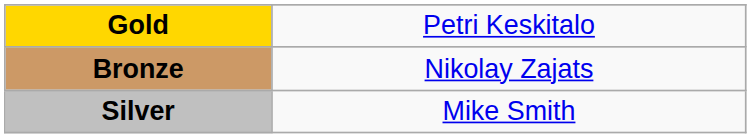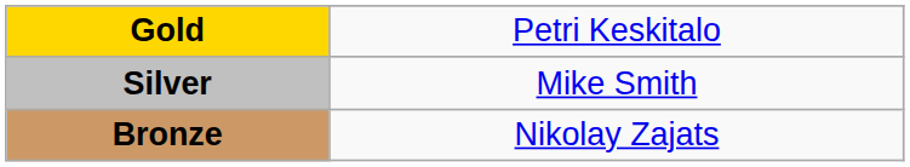rows swapped: Silver <-> Bronze
